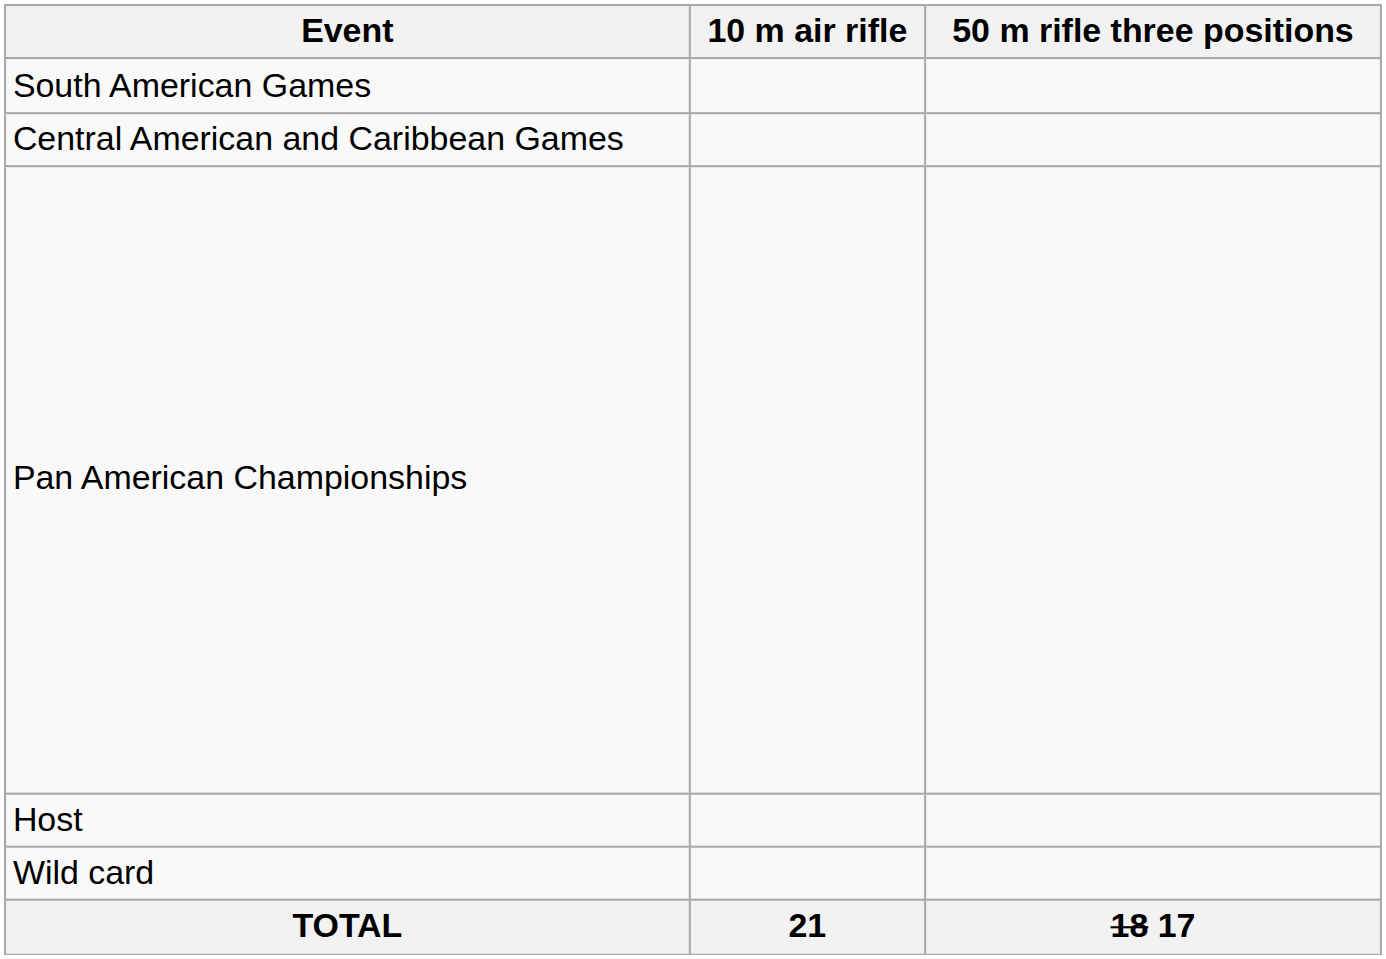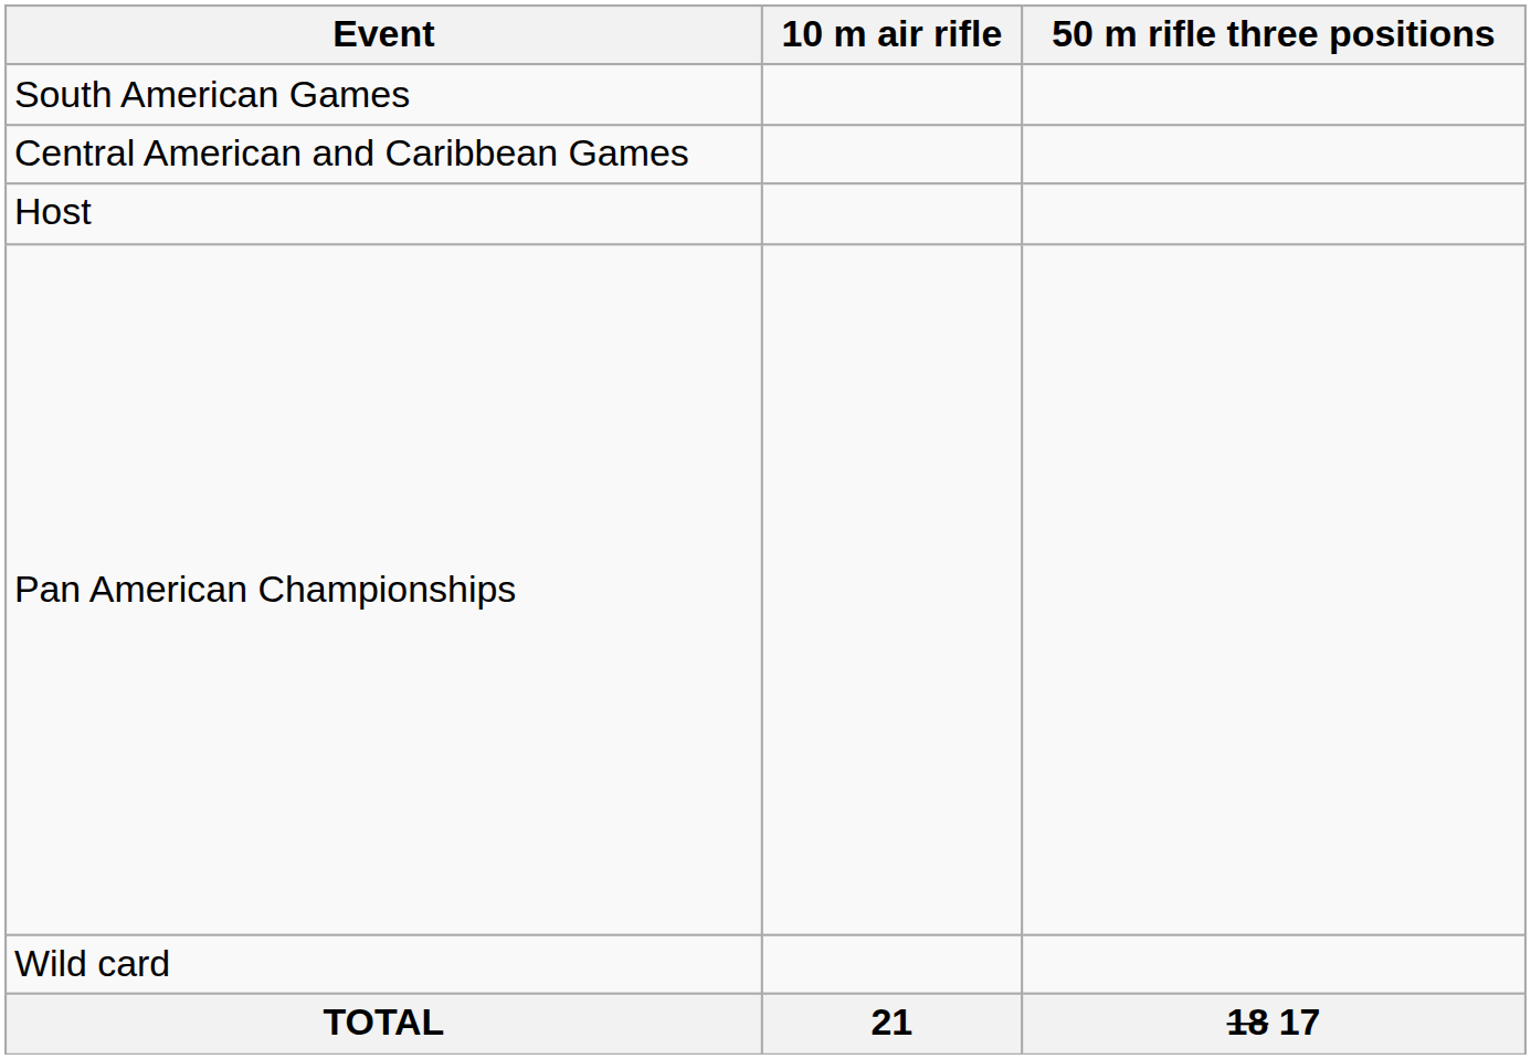rows swapped: Pan American Championships <-> Host
